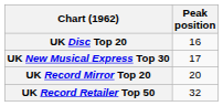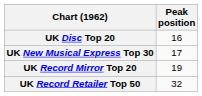UK Record Mirror Top 20 | Peak position: 20 -> 19
